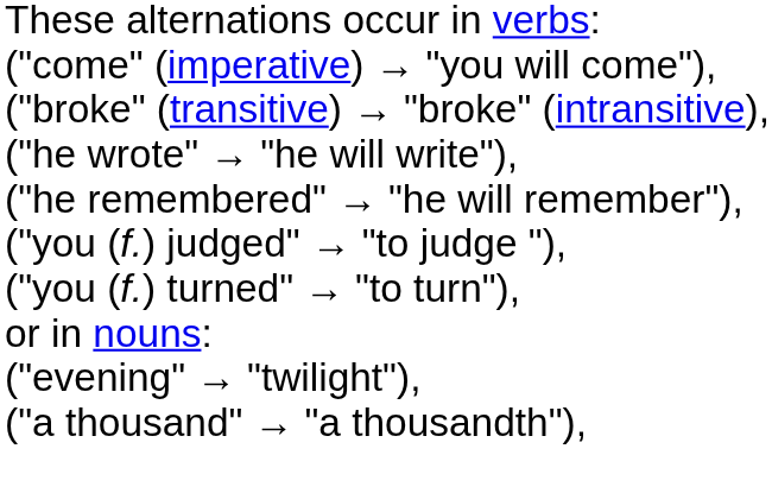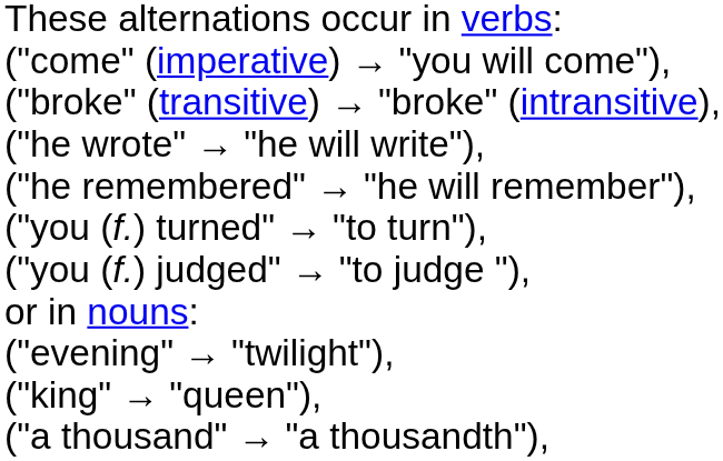rows swapped: ("you (f.) turned" → "to turn"), <-> ("you (f.) judged" → "to judge "),
+ row: ("king" → "queen"),
